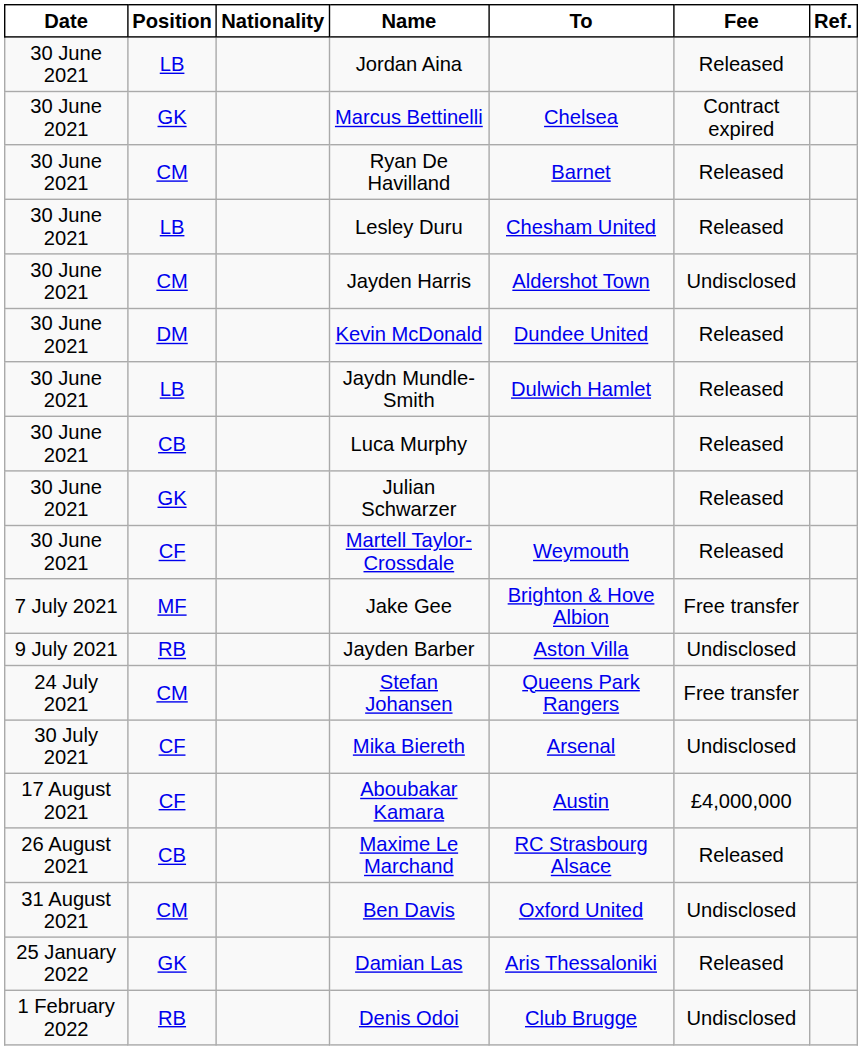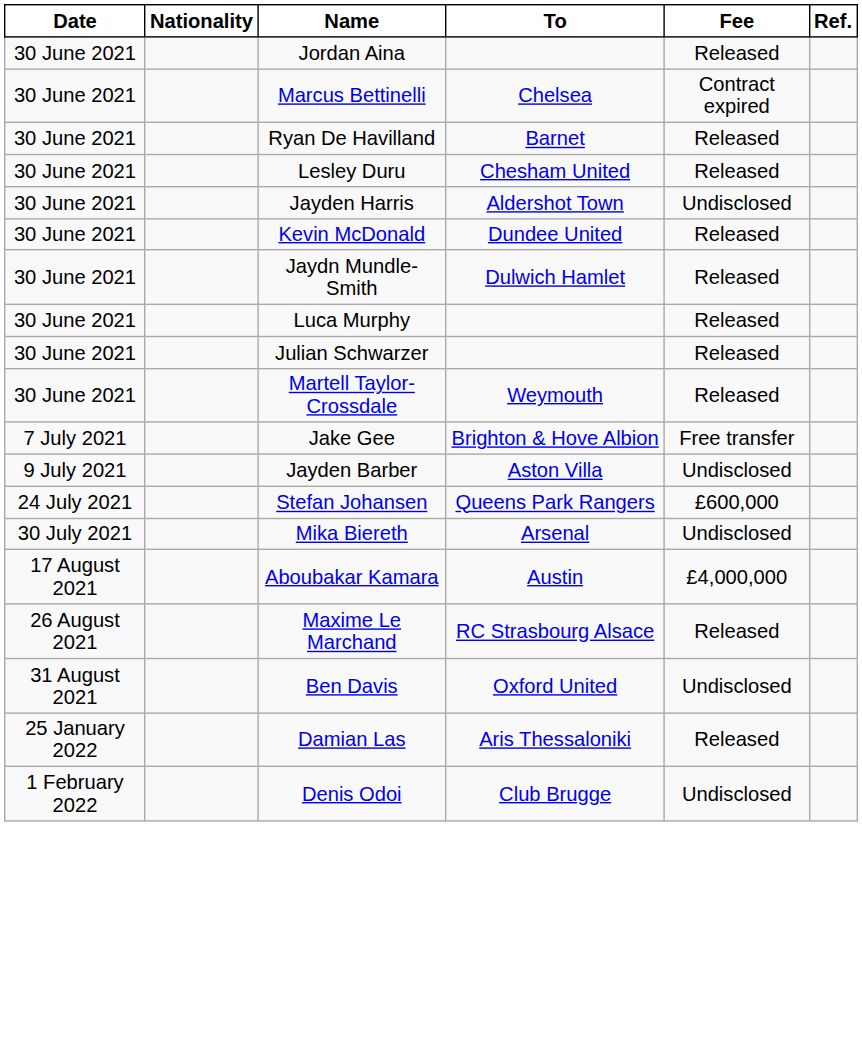- column: Position | LB | GK | CM | LB | CM | DM | LB | CB | GK | CF | MF | RB | CM | CF | CF | CB | CM | GK | RB
Stefan Johansen | Fee: Free transfer -> £600,000
